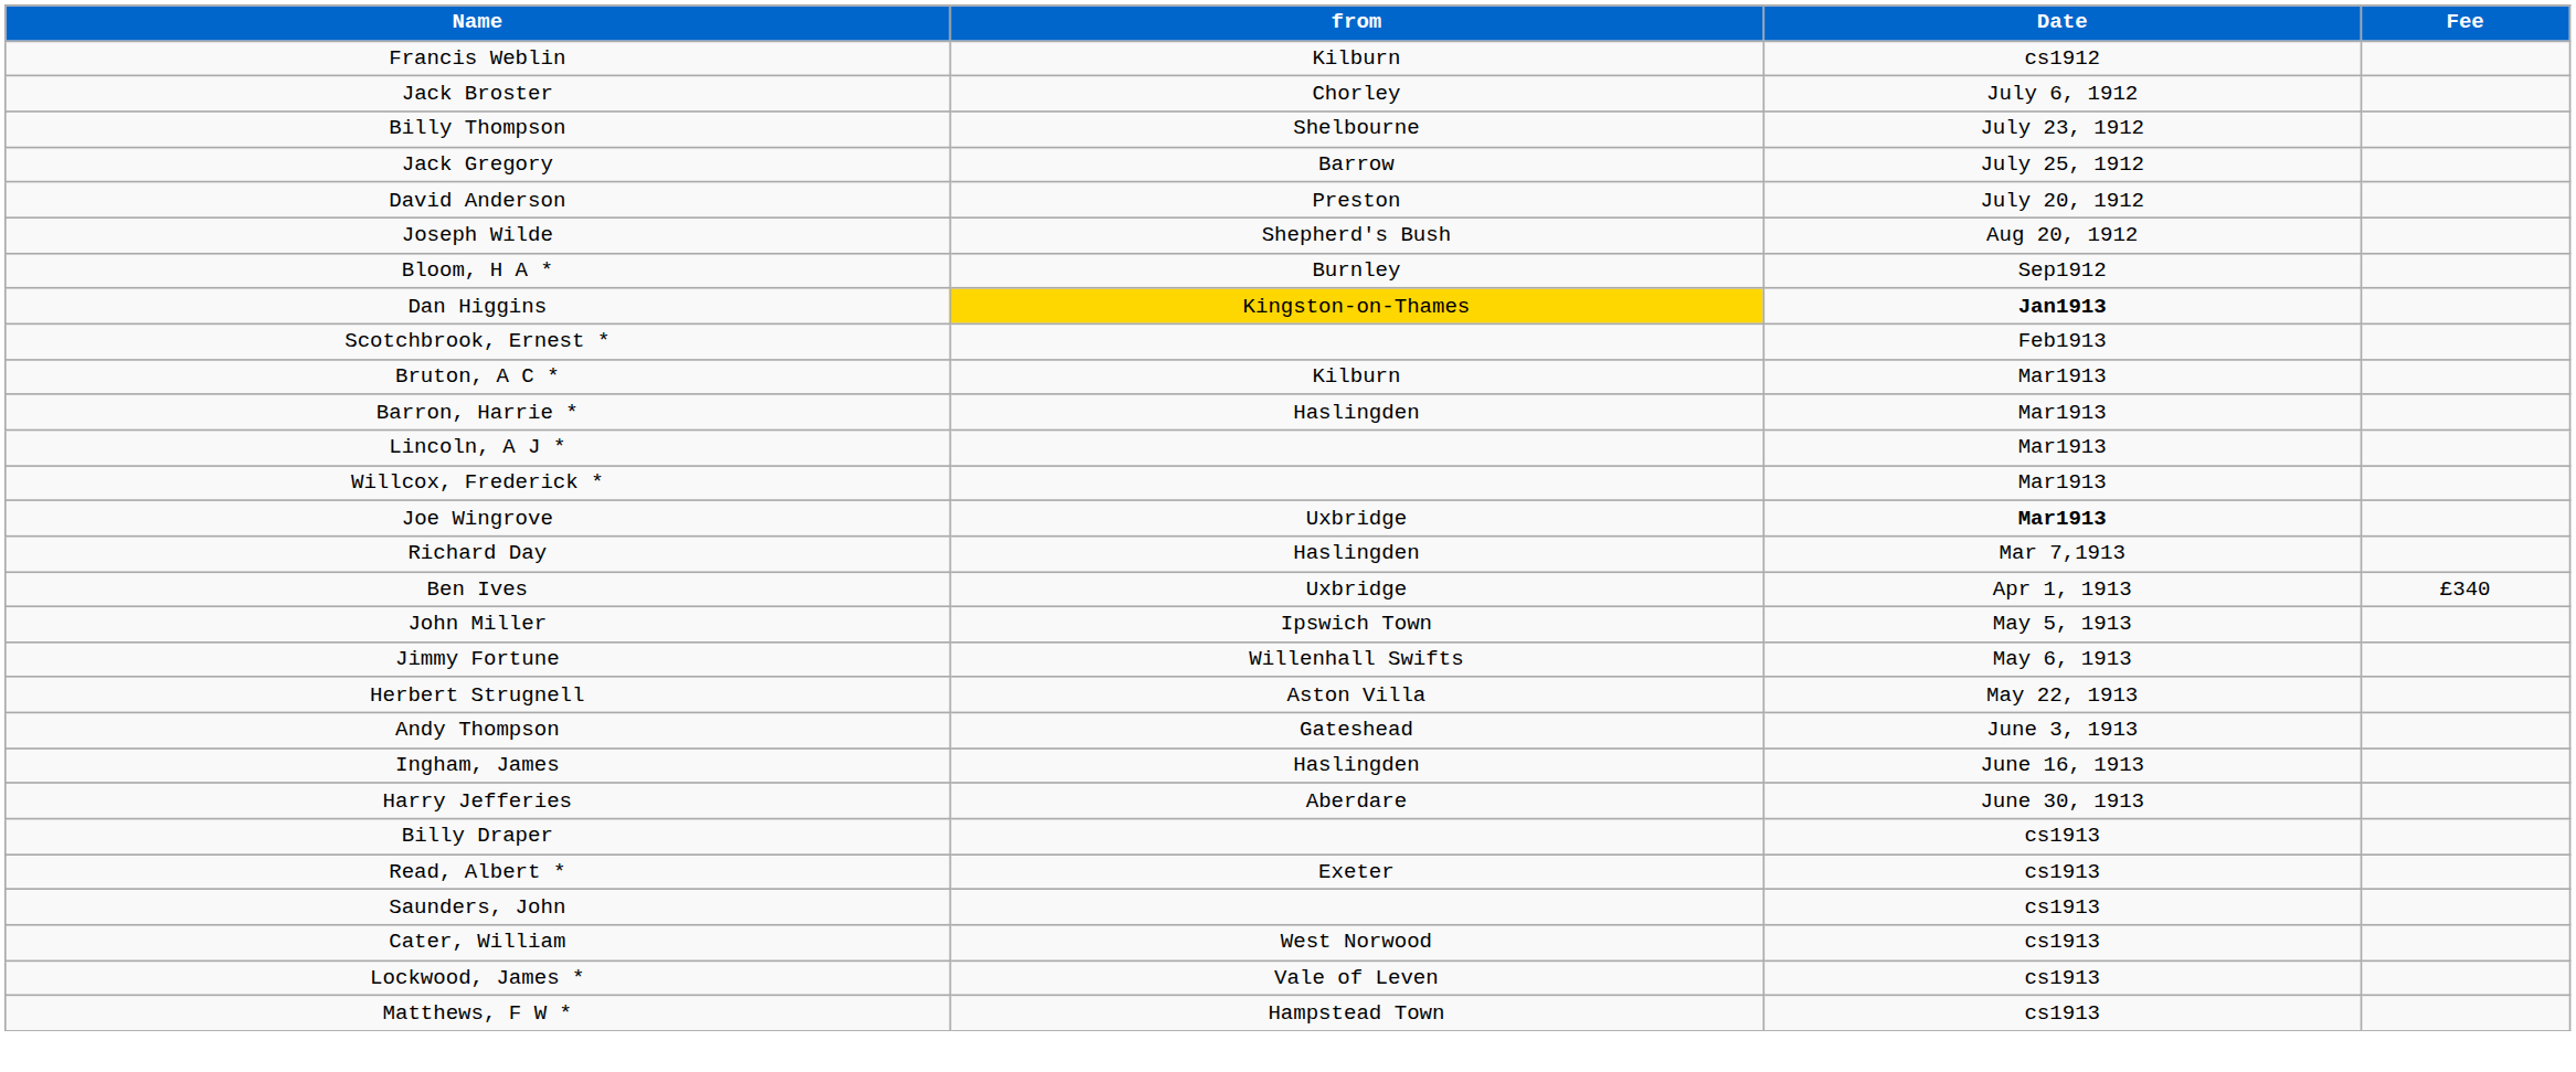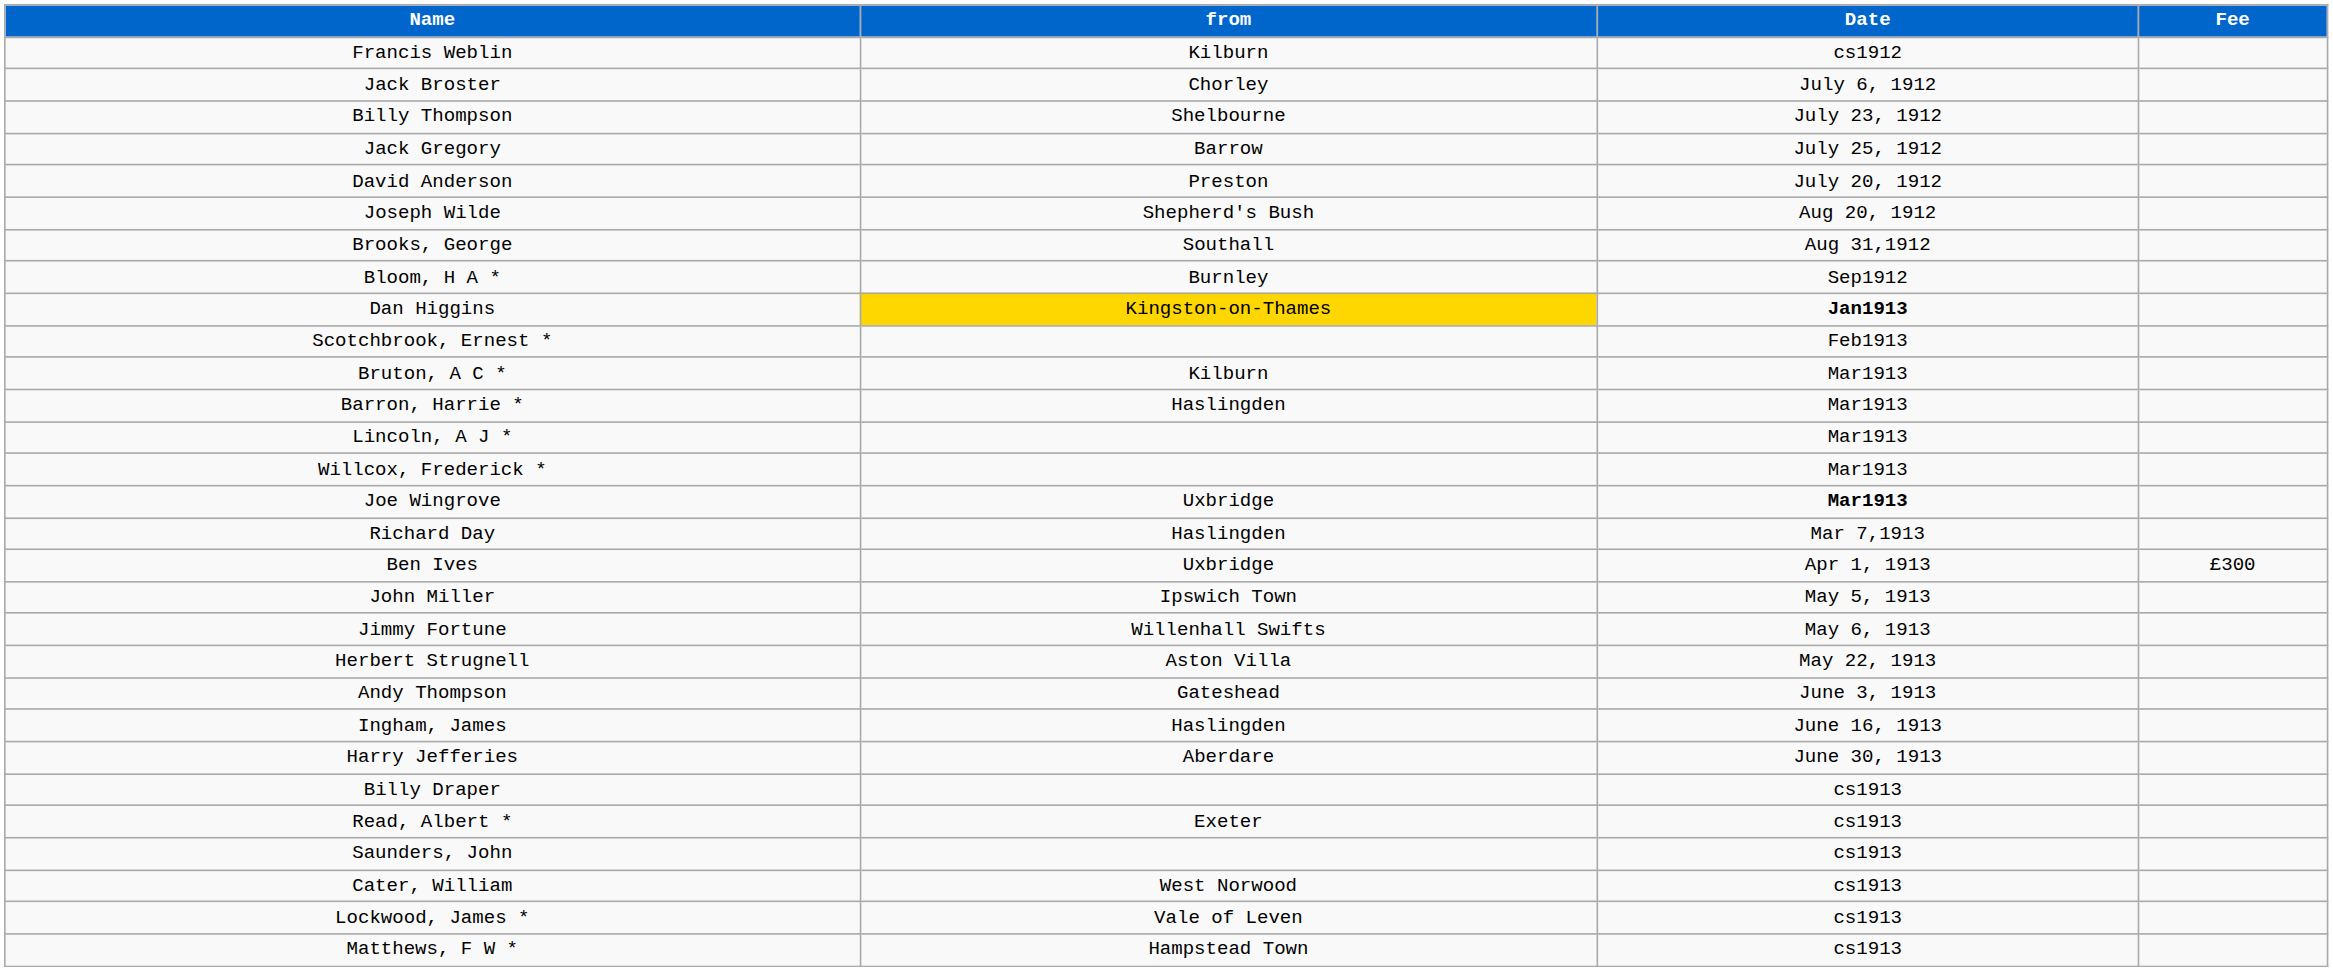+ row: Brooks, George | Southall | Aug 31,1912
Ben Ives | Fee: £340 -> £300
